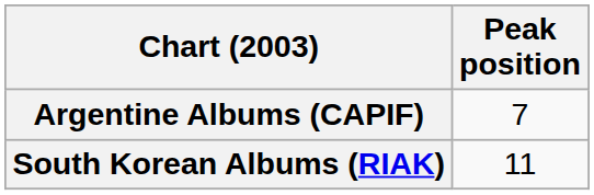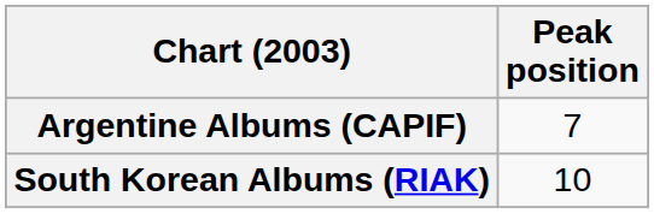South Korean Albums (RIAK) | Peak position: 11 -> 10
